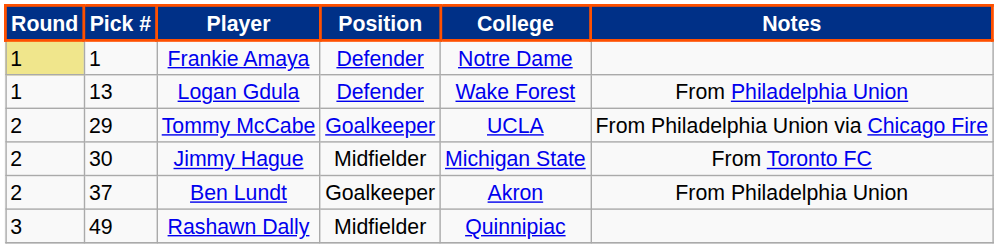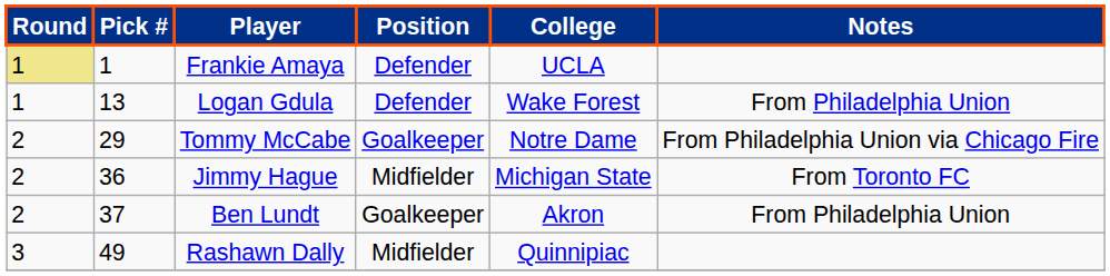Frankie Amaya | College: Notre Dame -> UCLA
Tommy McCabe | College: UCLA -> Notre Dame
Jimmy Hague | Pick #: 30 -> 36
